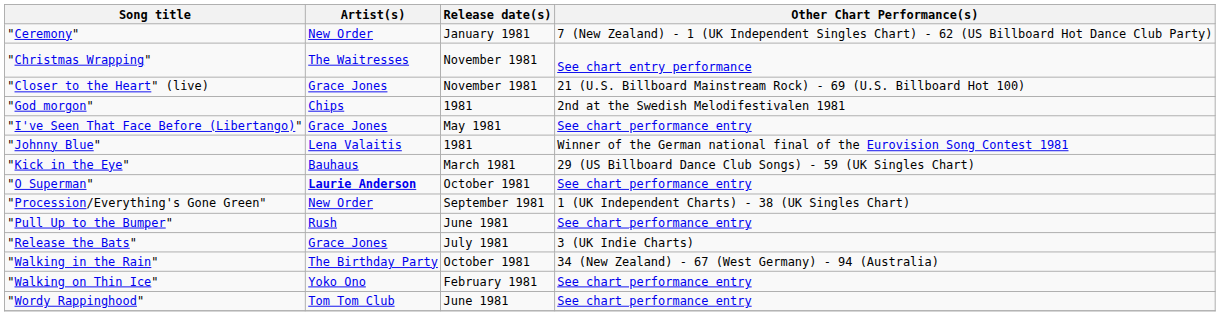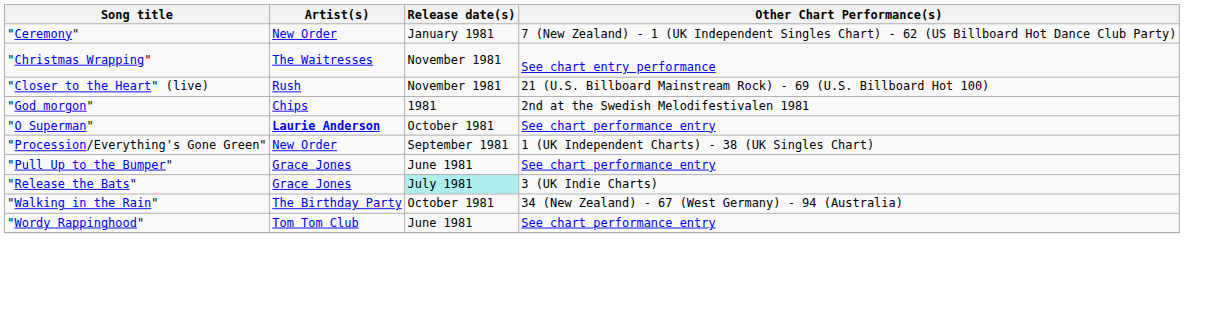"Closer to the Heart" (live) | Artist(s): Grace Jones -> Rush
- row: "I've Seen That Face Before (Libertango)" | Grace Jones | May 1981 | See chart performance entry
- row: "Johnny Blue" | Lena Valaitis | 1981 | Winner of the German national final of the Eurovision Song Contest 1981
- row: "Kick in the Eye" | Bauhaus | March 1981 | 29 (US Billboard Dance Club Songs) - 59 (UK Singles Chart)
"Pull Up to the Bumper" | Artist(s): Rush -> Grace Jones
"Release the Bats" | Release date(s): no background -> paleturquoise background
- row: "Walking on Thin Ice" | Yoko Ono | February 1981 | See chart performance entry
